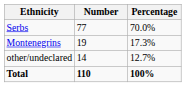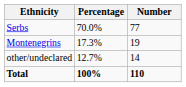columns swapped: Number <-> Percentage
